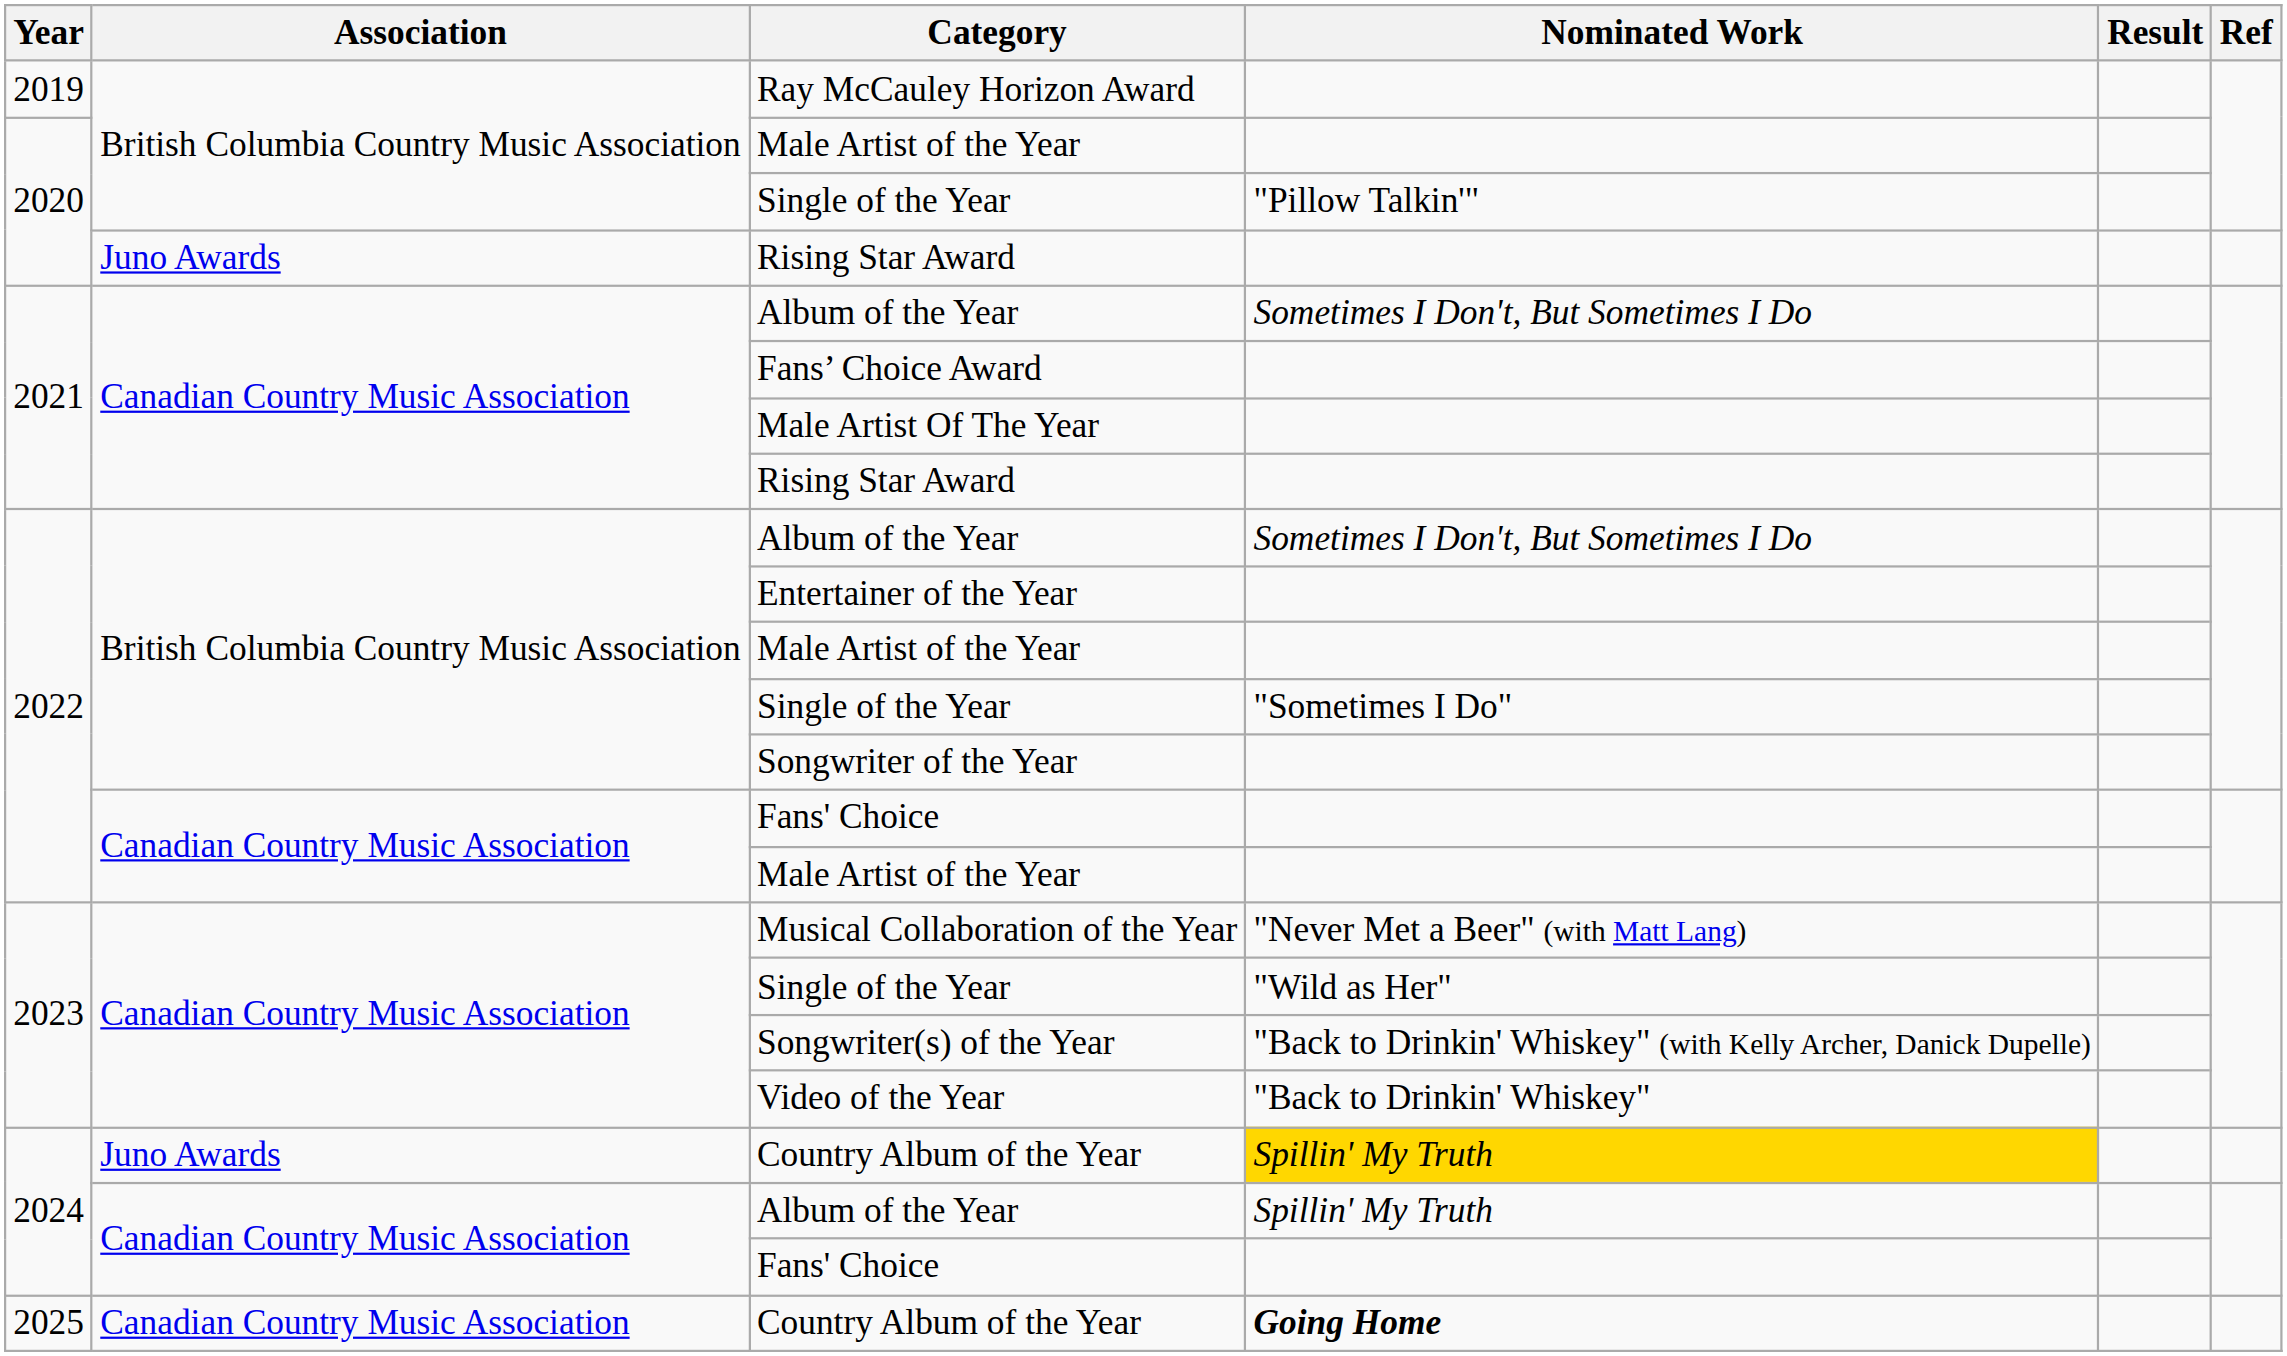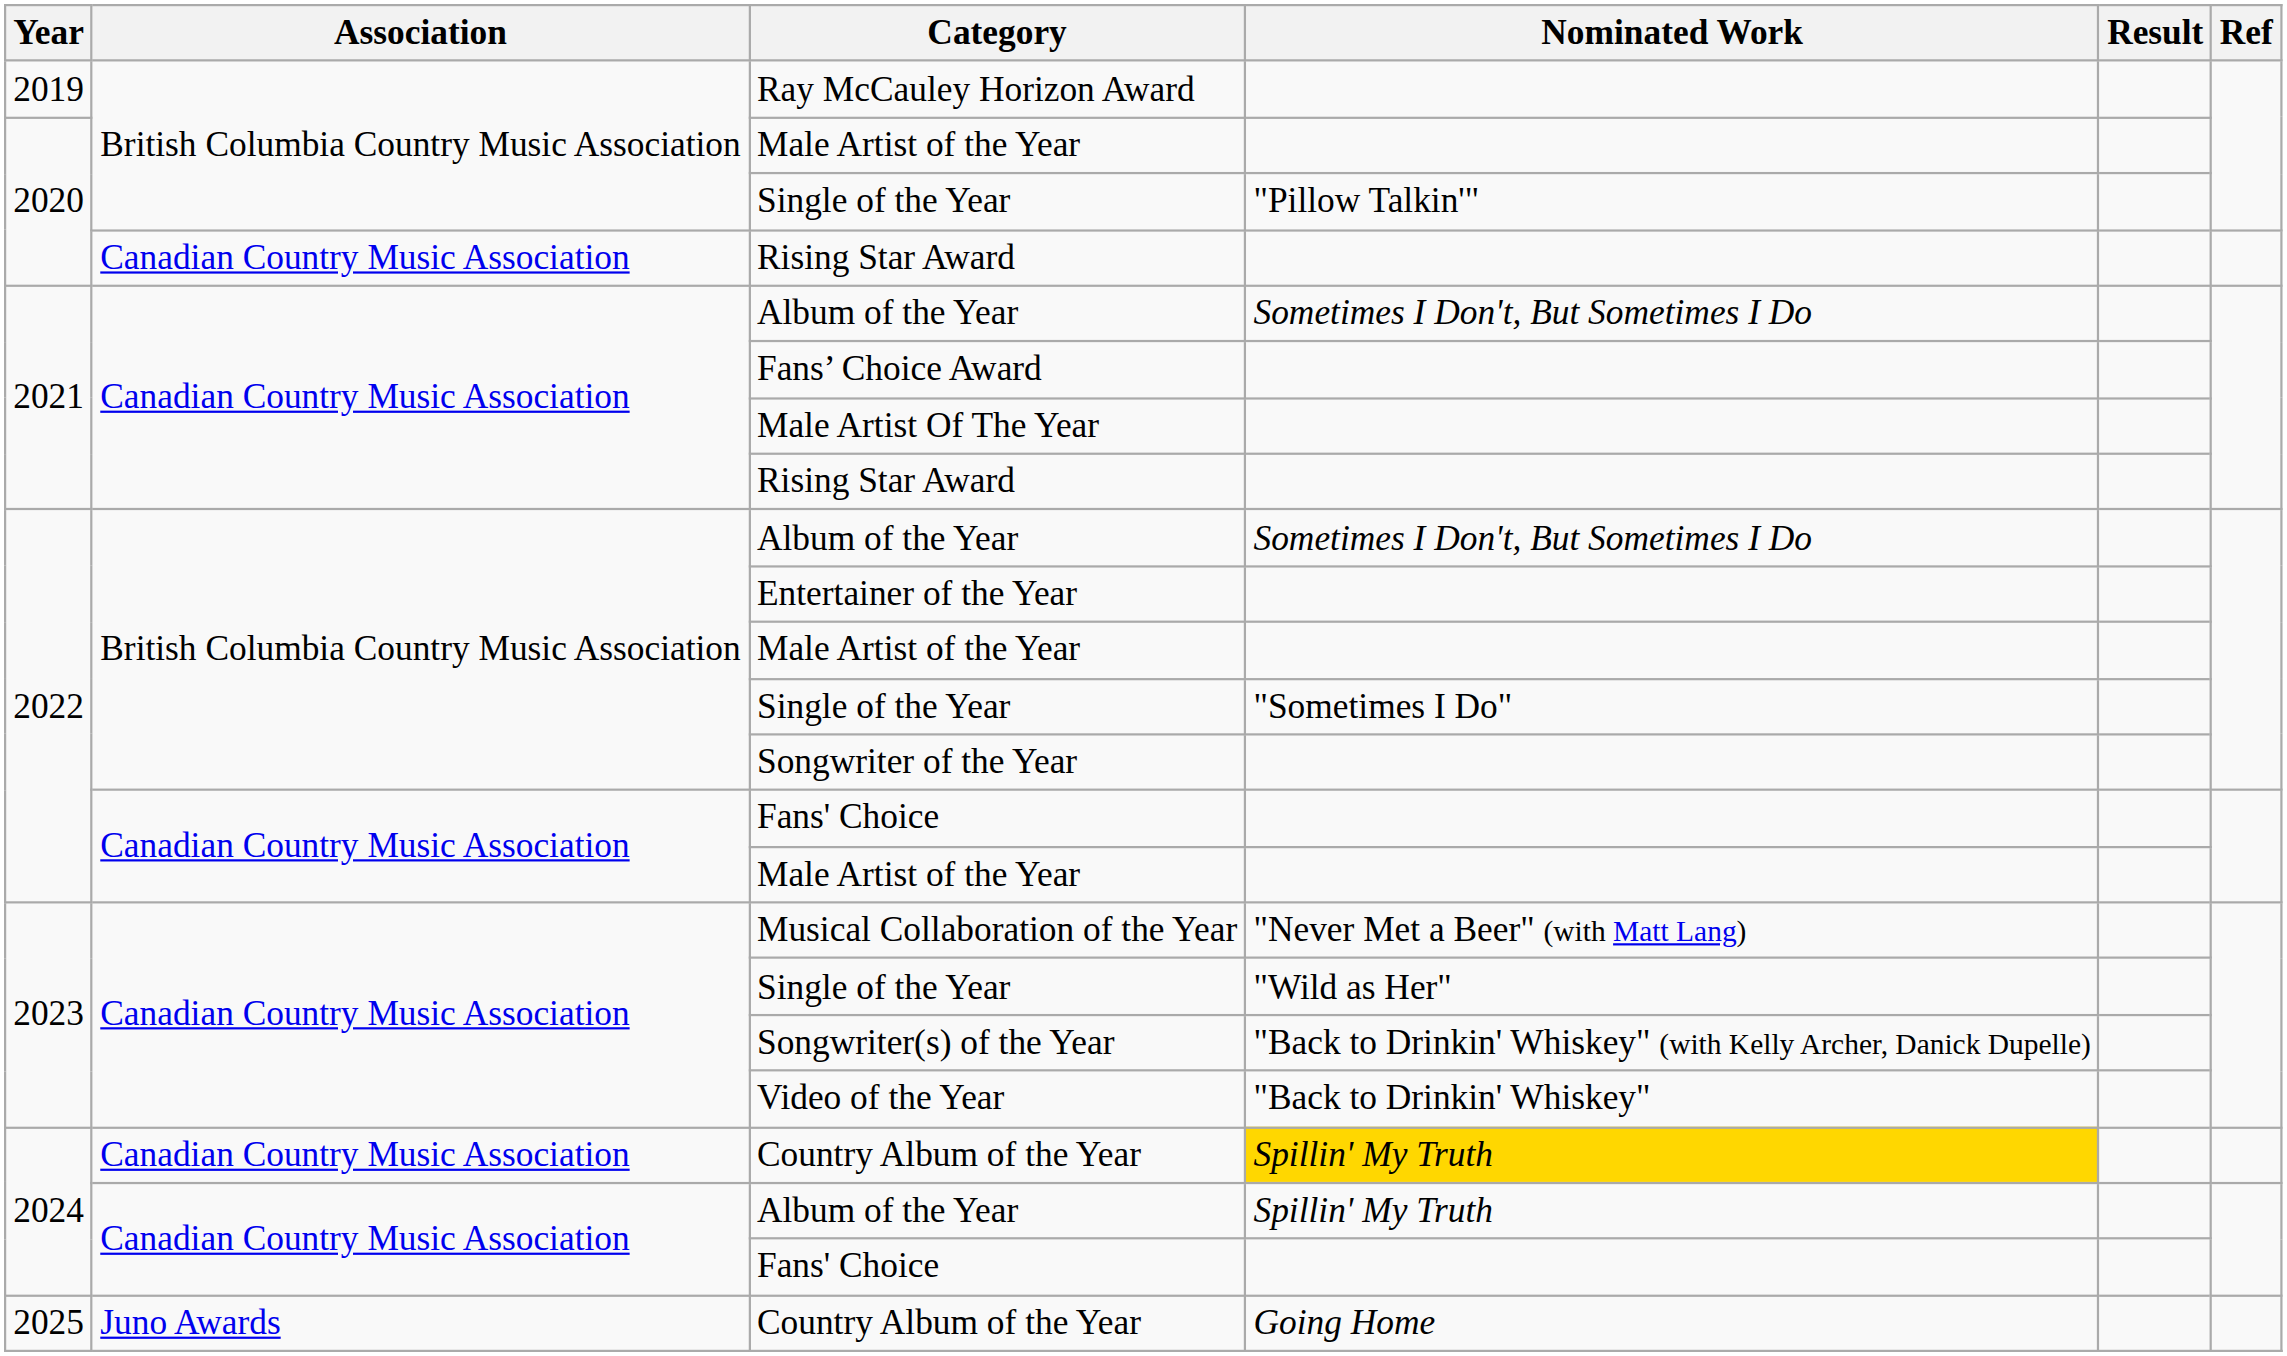2020 / Rising Star Award | Association: Juno Awards -> Canadian Country Music Association
2024 / Country Album of the Year | Association: Juno Awards -> Canadian Country Music Association
2025 / Country Album of the Year | Association: Canadian Country Music Association -> Juno Awards
2025 / Country Album of the Year | Nominated Work: bold -> normal
